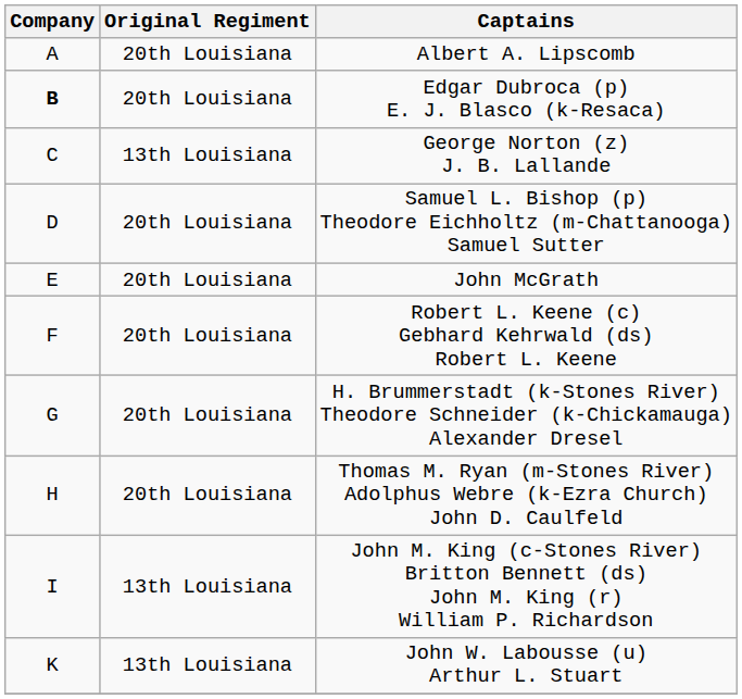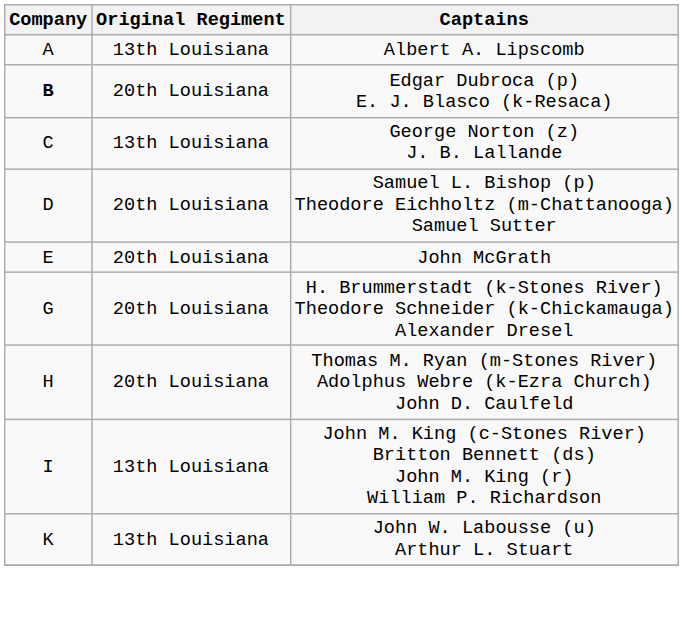Albert A. Lipscomb | Original Regiment: 20th Louisiana -> 13th Louisiana
- row: F | 20th Louisiana | Robert L. Keene (c) Gebhard Kehrwald (ds) Robert L. Keene
